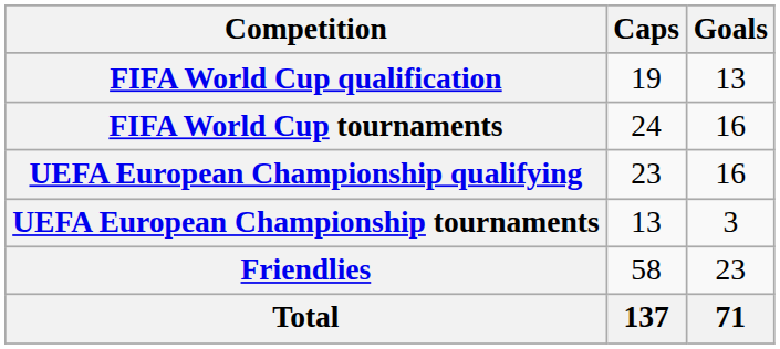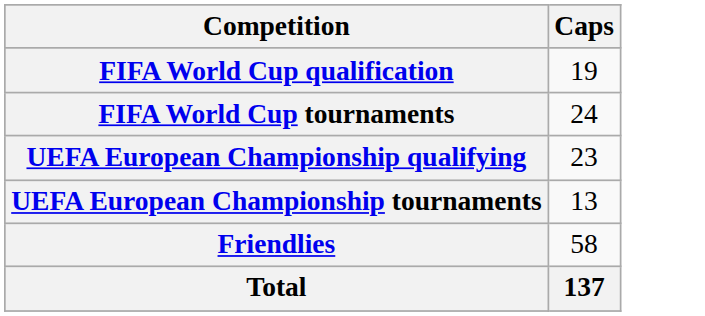- column: Goals | 13 | 16 | 16 | 3 | 23 | 71
